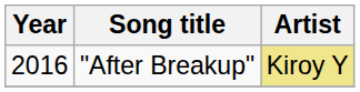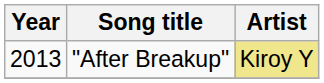"After Breakup" | Year: 2016 -> 2013
